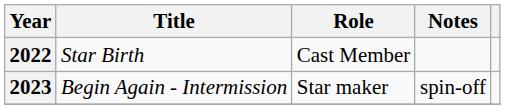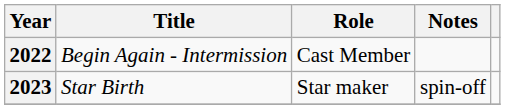2022 | Title: Star Birth -> Begin Again - Intermission
2023 | Title: Begin Again - Intermission -> Star Birth
